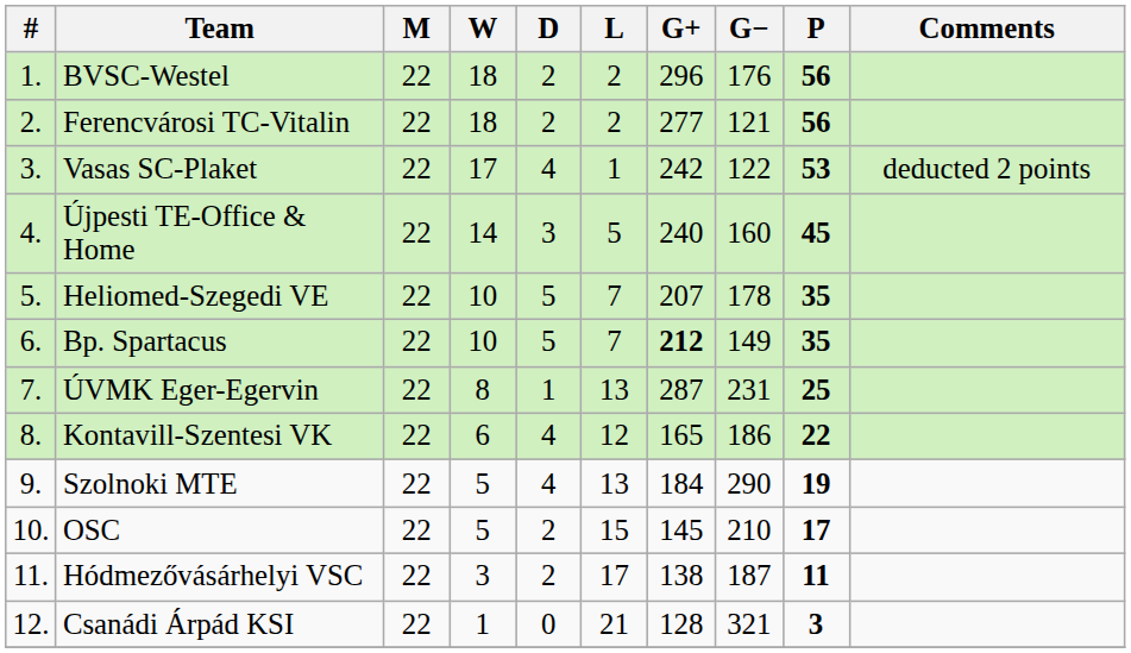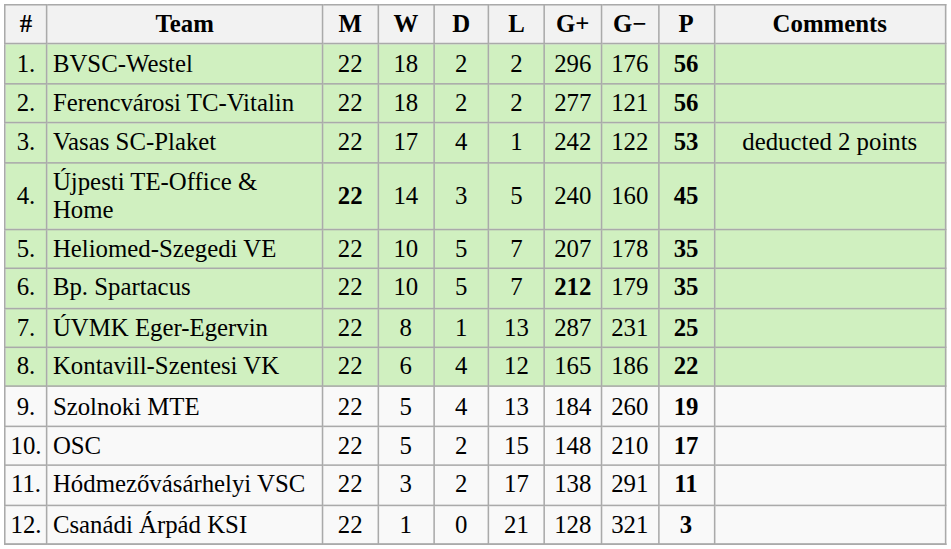Újpesti TE-Office & Home | M: normal -> bold
Bp. Spartacus | G−: 149 -> 179
Szolnoki MTE | G−: 290 -> 260
OSC | G+: 145 -> 148
Hódmezővásárhelyi VSC | G−: 187 -> 291
